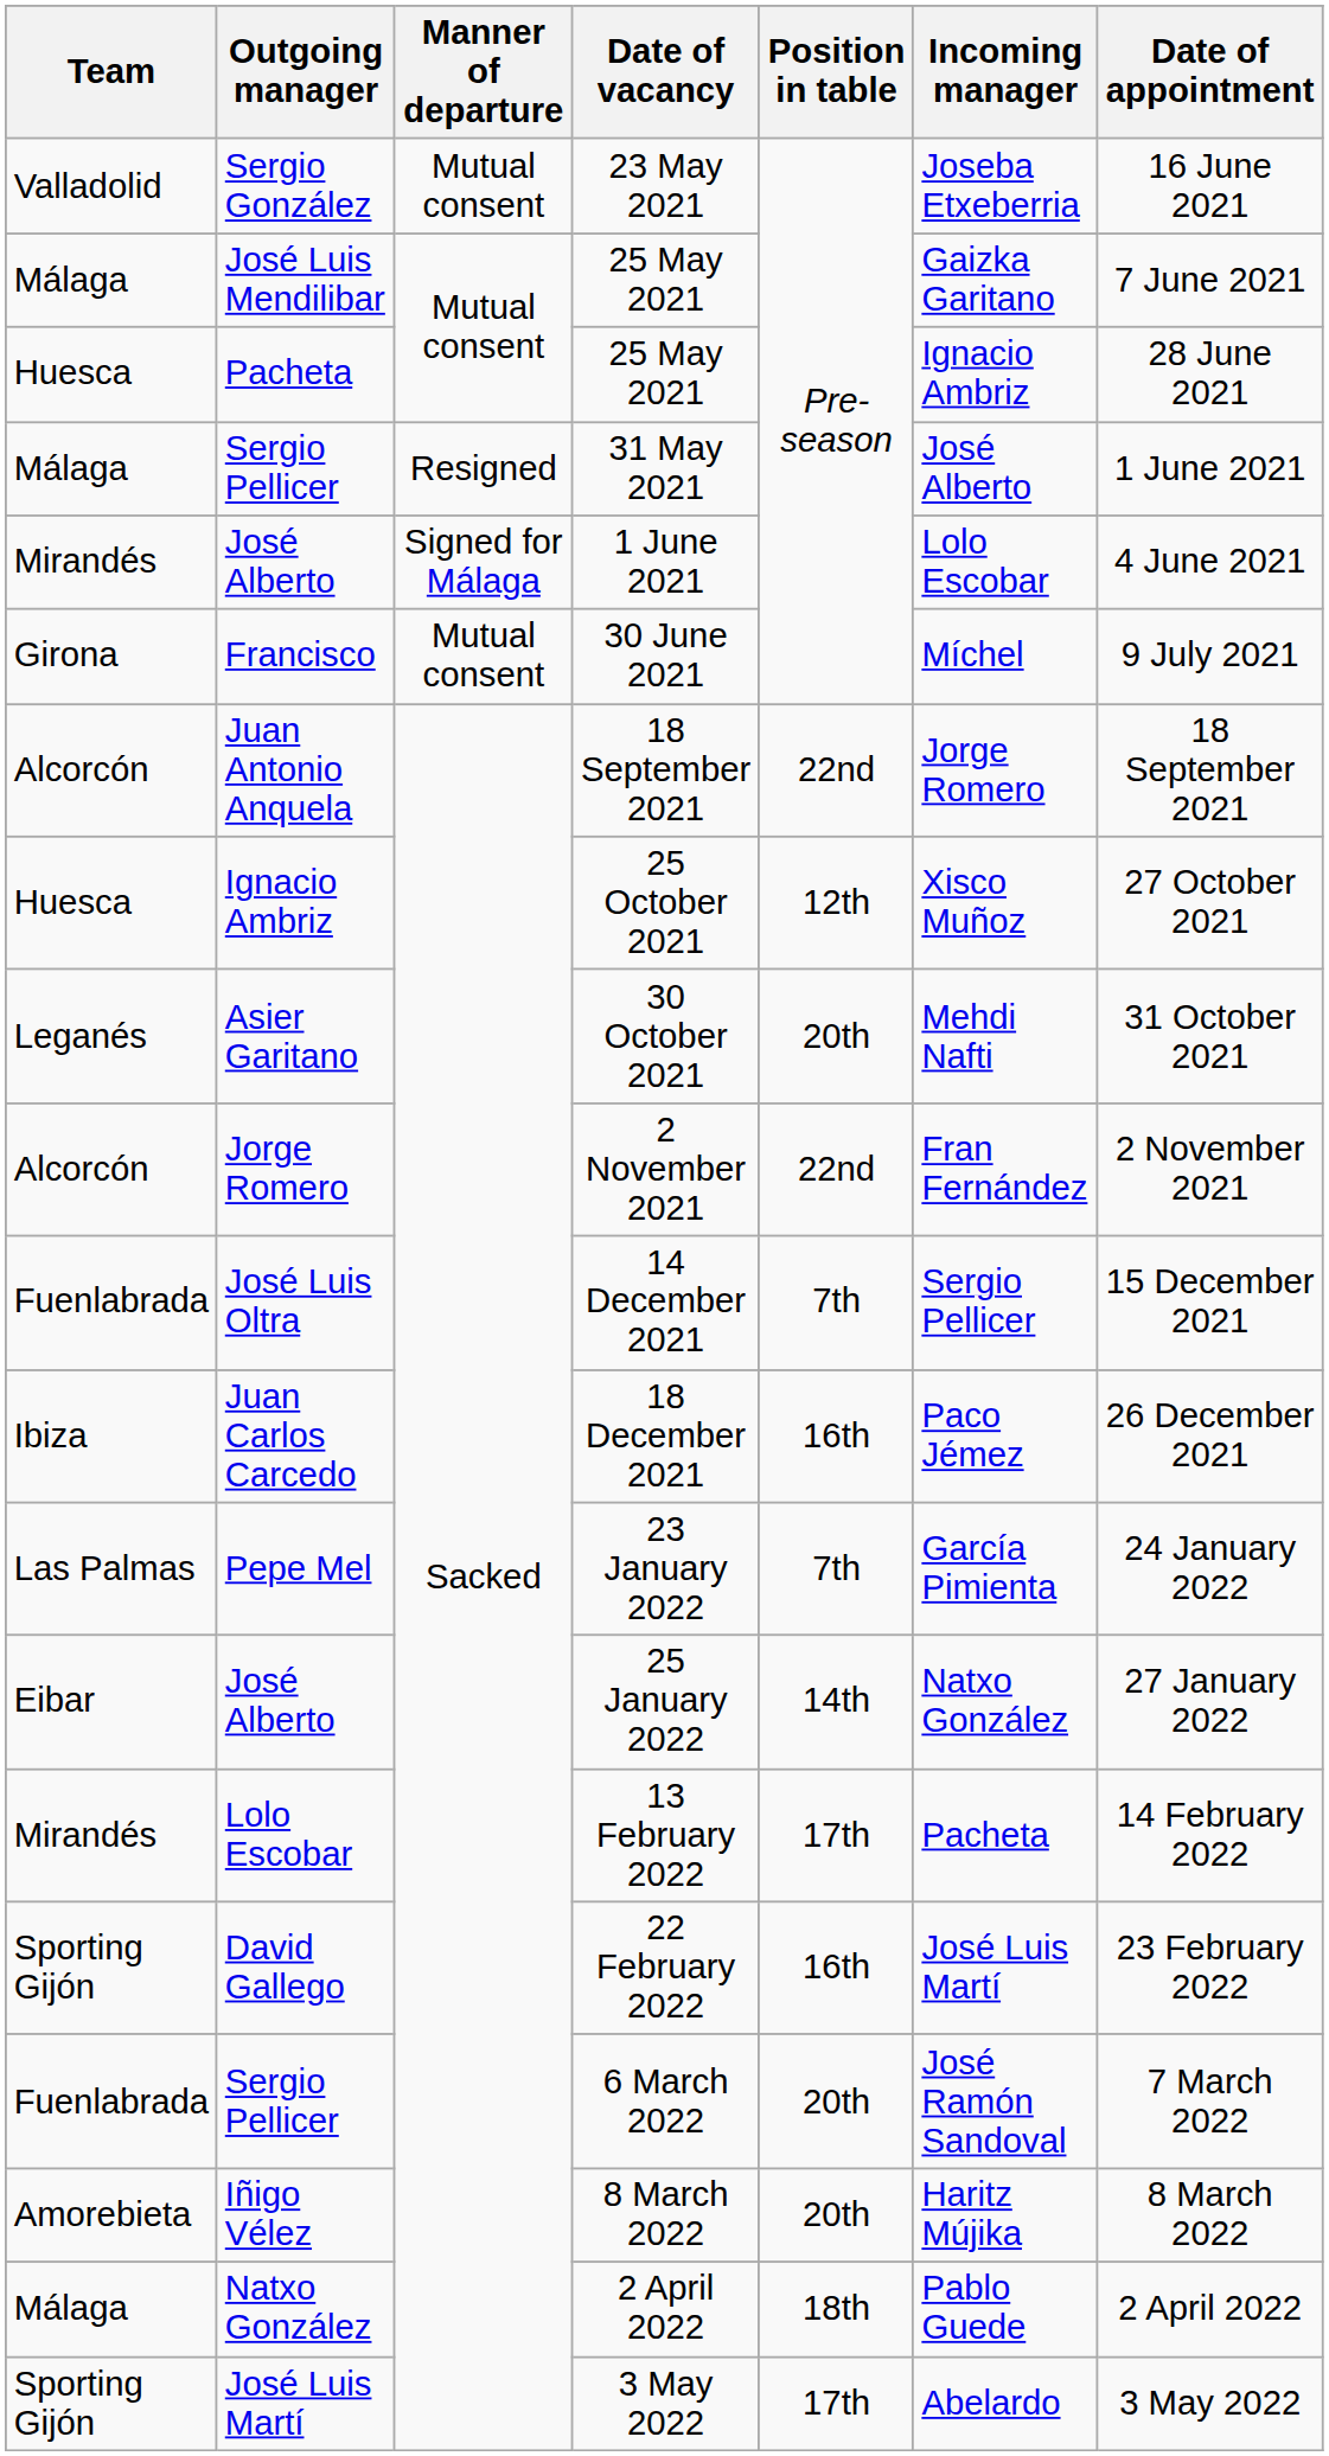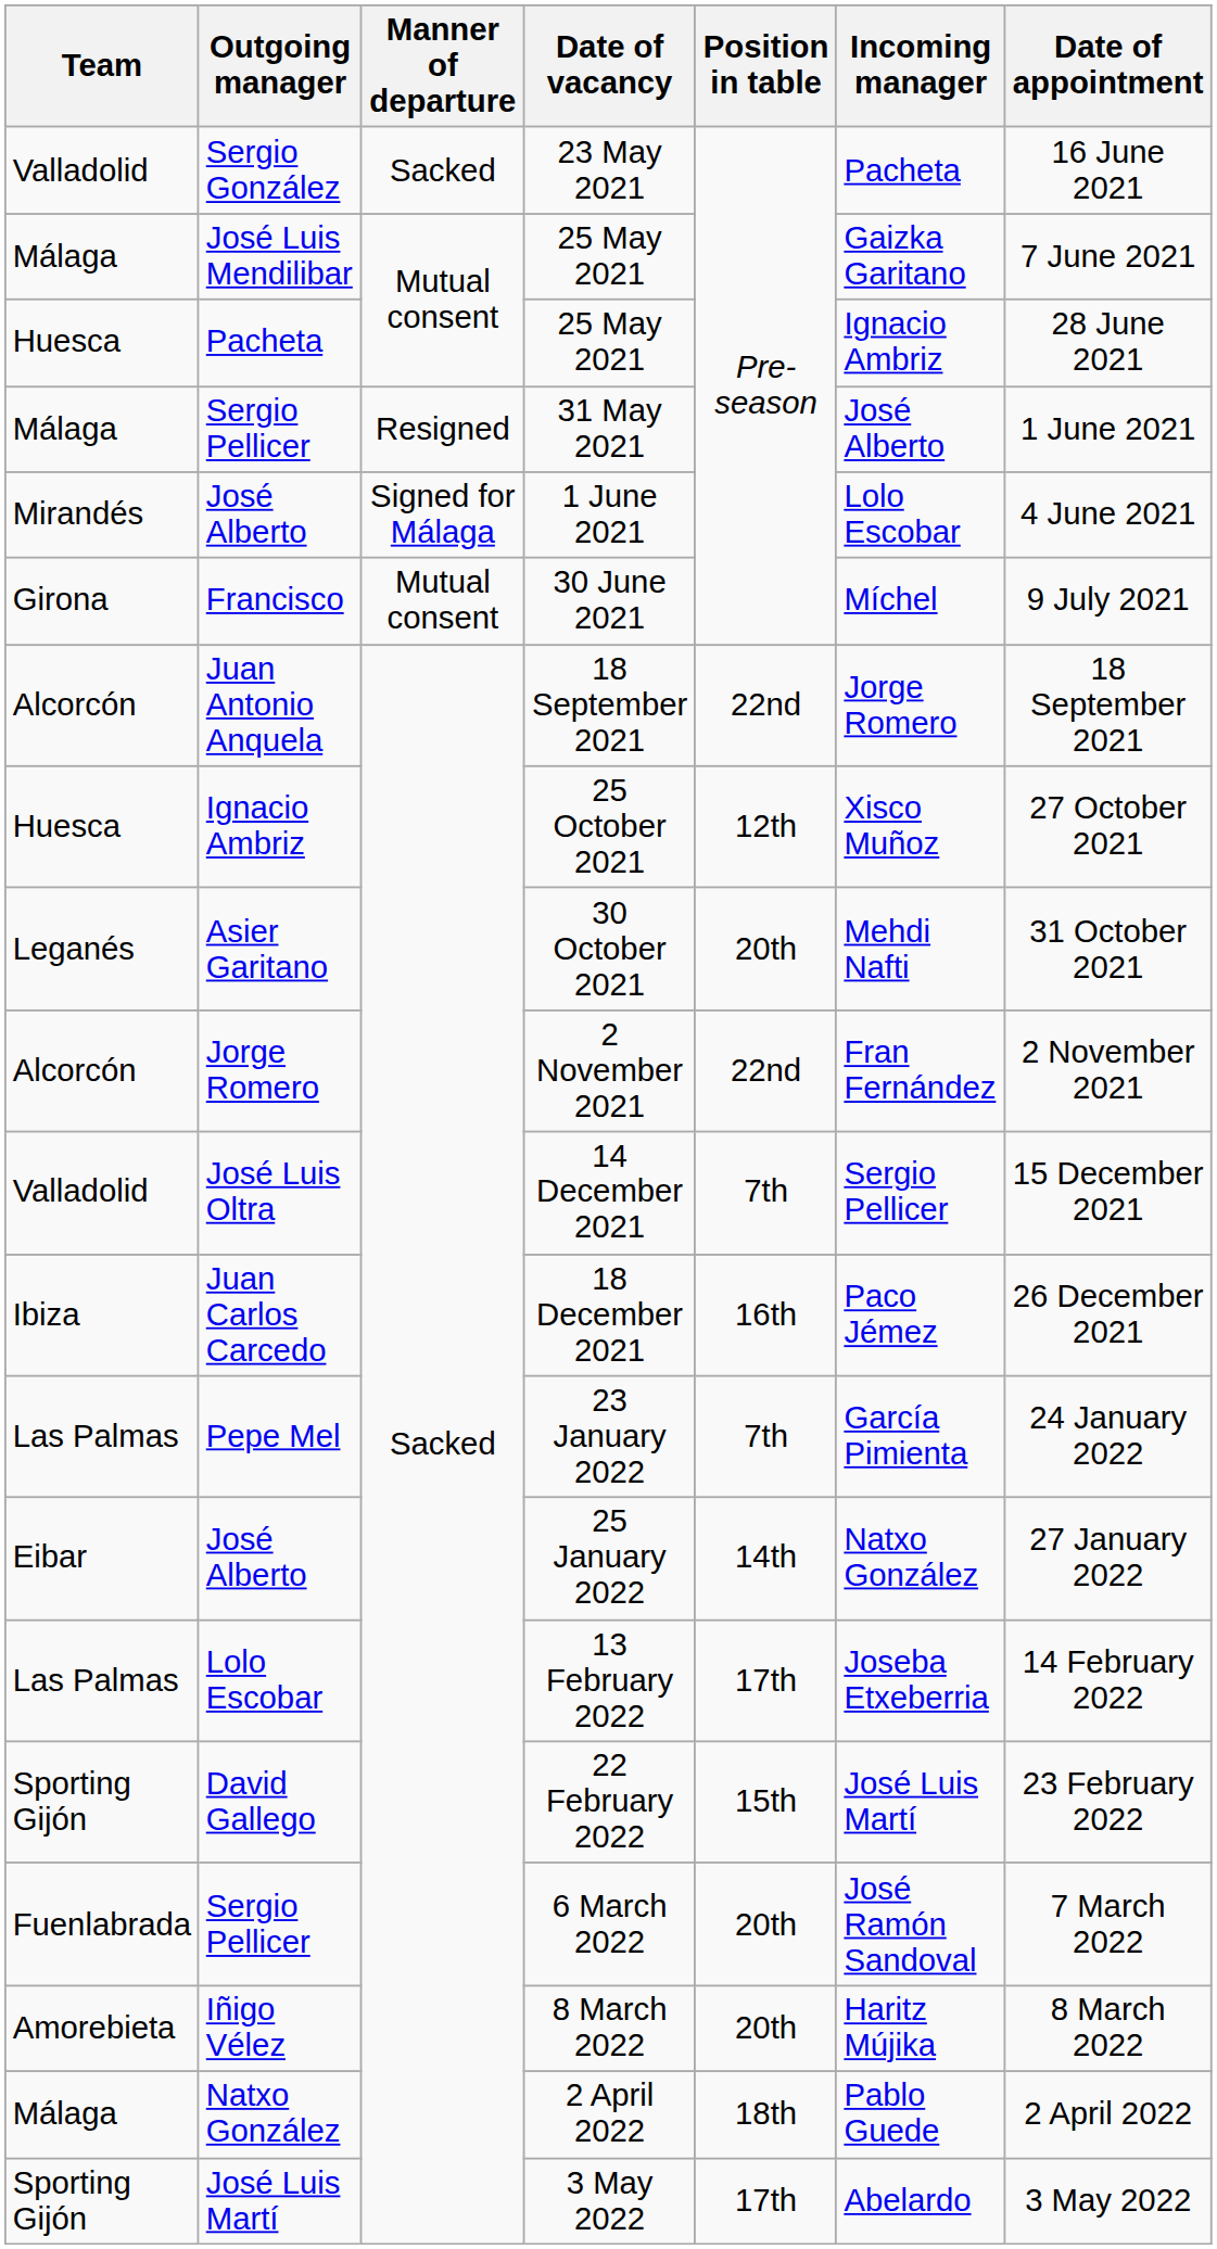23 May 2021 | Manner of departure: Mutual consent -> Sacked
23 May 2021 | Incoming manager: Joseba Etxeberria -> Pacheta
14 December 2021 | Team: Fuenlabrada -> Valladolid
13 February 2022 | Team: Mirandés -> Las Palmas
13 February 2022 | Incoming manager: Pacheta -> Joseba Etxeberria
22 February 2022 | Position in table: 16th -> 15th
